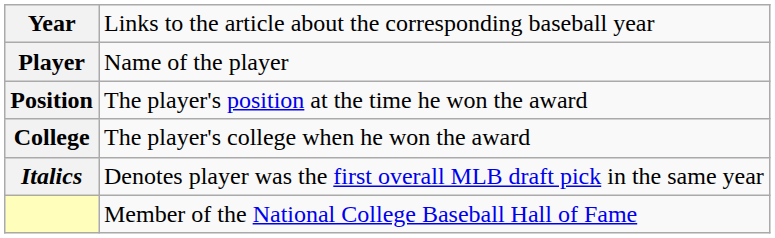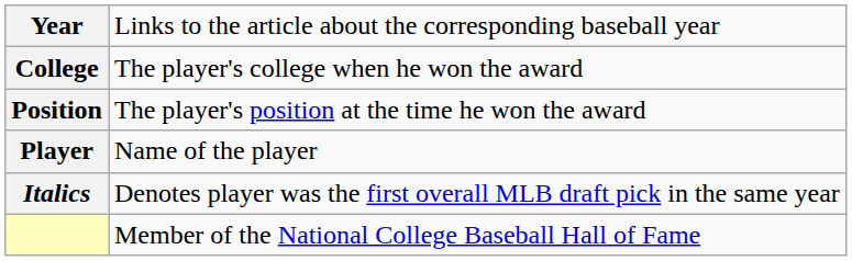rows swapped: Player <-> College
